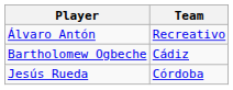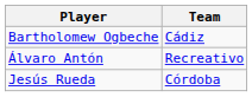rows swapped: Bartholomew Ogbeche <-> Álvaro Antón
